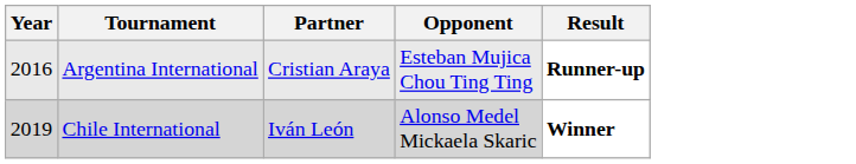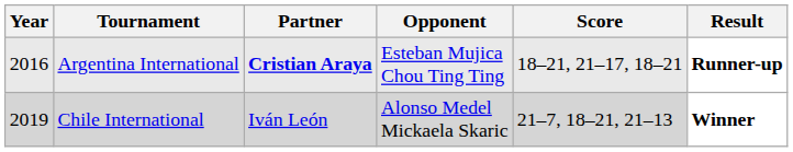+ column: Score | 18–21, 21–17, 18–21 | 21–7, 18–21, 21–13
Argentina International | Partner: normal -> bold
